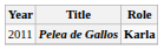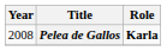Pelea de Gallos | Year: 2011 -> 2008
